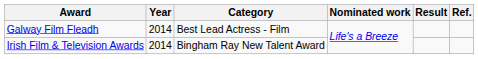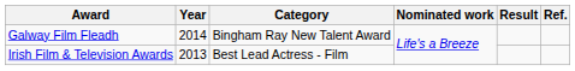Galway Film Fleadh | Category: Best Lead Actress - Film -> Bingham Ray New Talent Award
Irish Film & Television Awards | Year: 2014 -> 2013
Irish Film & Television Awards | Category: Bingham Ray New Talent Award -> Best Lead Actress - Film
